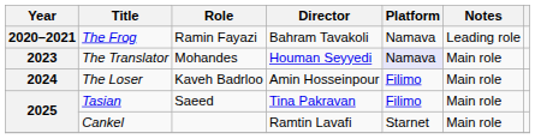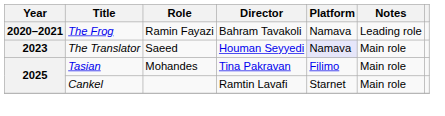The Translator | Role: Mohandes -> Saeed
- row: 2024 | The Loser | Kaveh Badrloo | Amin Hosseinpour | Filimo | Main role
Tasian | Role: Saeed -> Mohandes
